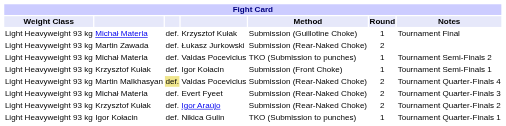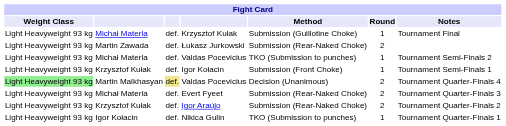Martin Malkhasyan / Valdas Pocevicius | Weight Class: no background -> lightgreen background
Martin Malkhasyan / Valdas Pocevicius | Method: Submission (Rear-Naked Choke) -> Decision (Unanimous)
